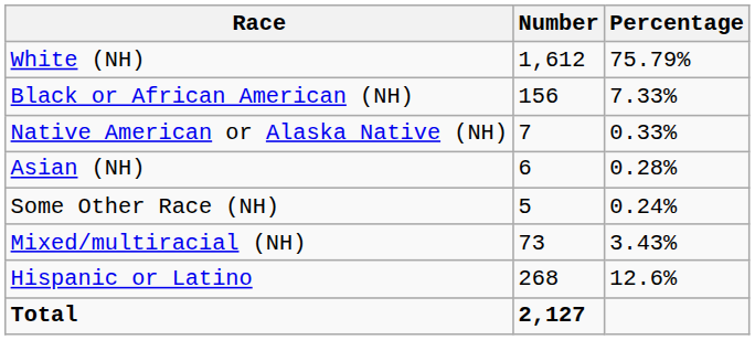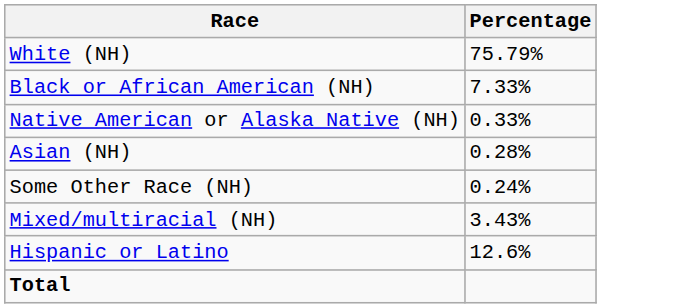- column: Number | 1,612 | 156 | 7 | 6 | 5 | 73 | 268 | 2,127
